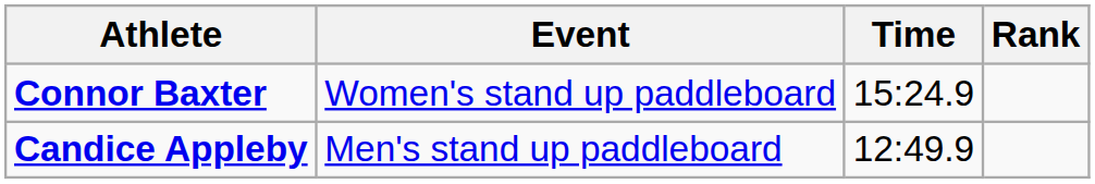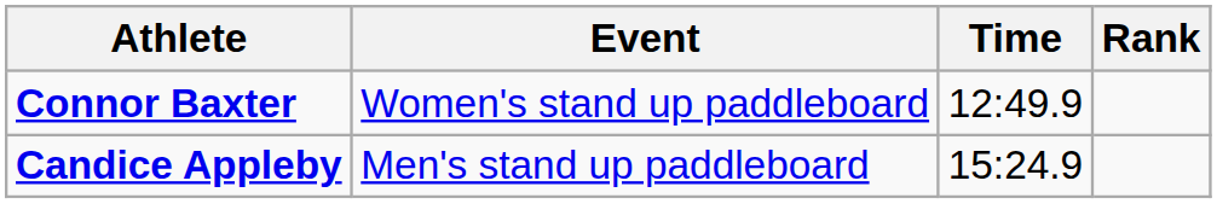Connor Baxter | Time: 15:24.9 -> 12:49.9
Candice Appleby | Time: 12:49.9 -> 15:24.9
